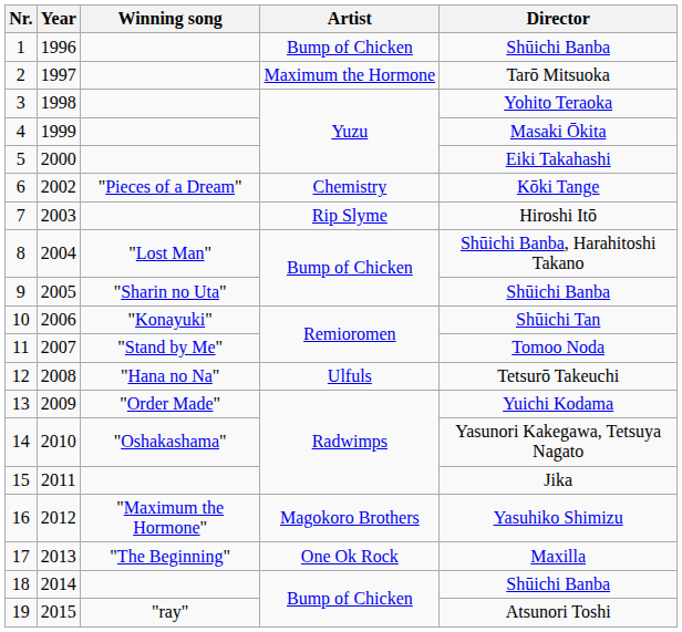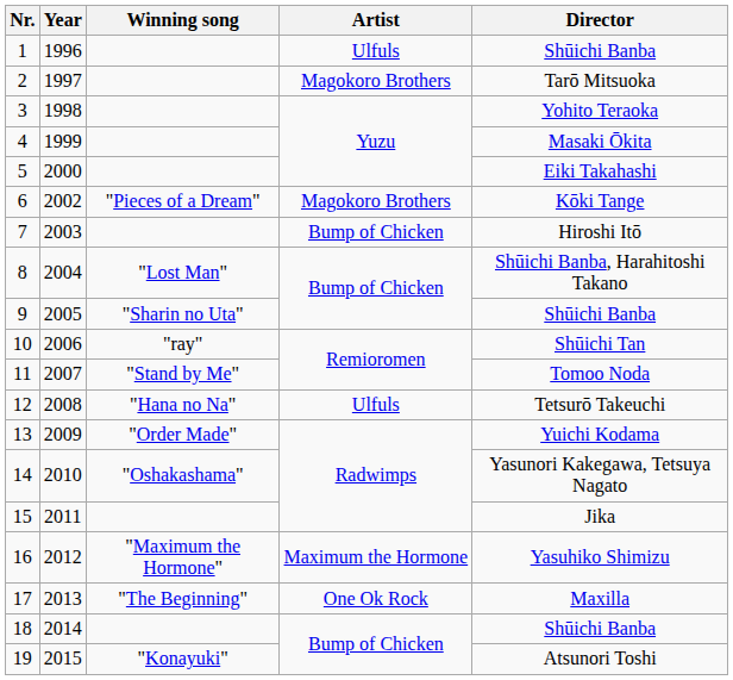1 | Artist: Bump of Chicken -> Ulfuls
2 | Artist: Maximum the Hormone -> Magokoro Brothers
6 | Artist: Chemistry -> Magokoro Brothers
7 | Artist: Rip Slyme -> Bump of Chicken
10 | Winning song: "Konayuki" -> "ray"
16 | Artist: Magokoro Brothers -> Maximum the Hormone
19 | Winning song: "ray" -> "Konayuki"
